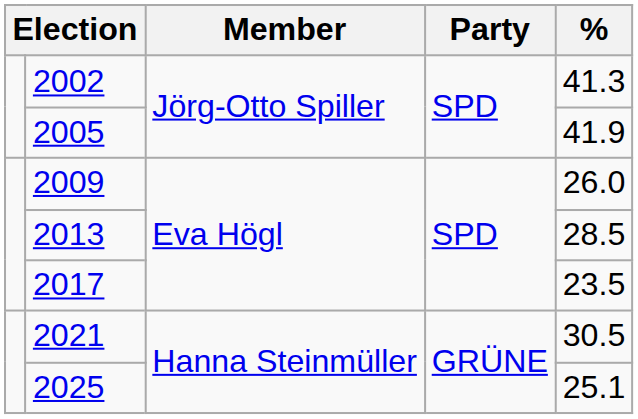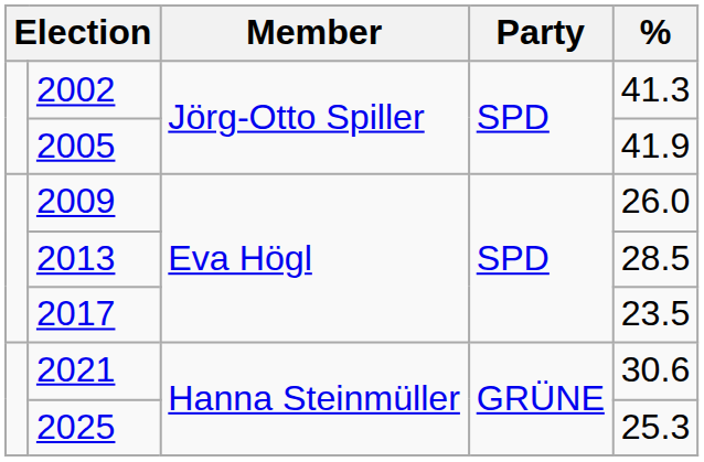2021 | %: 30.5 -> 30.6
2025 | %: 25.1 -> 25.3
